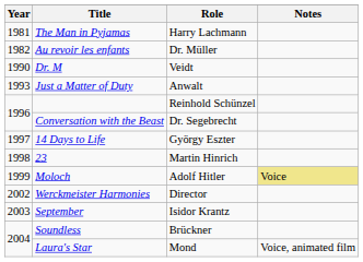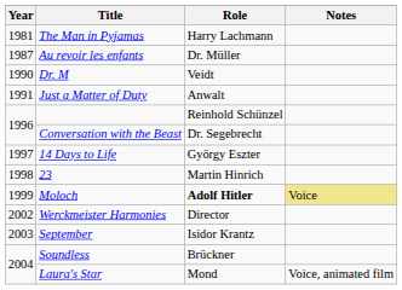Au revoir les enfants | Year: 1982 -> 1987
Just a Matter of Duty | Year: 1993 -> 1991
Moloch | Role: normal -> bold
